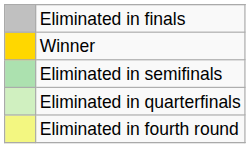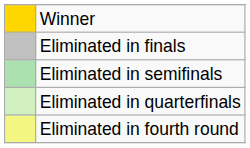rows swapped: Winner <-> Eliminated in finals
